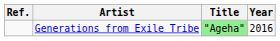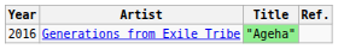columns swapped: Year <-> Ref.
